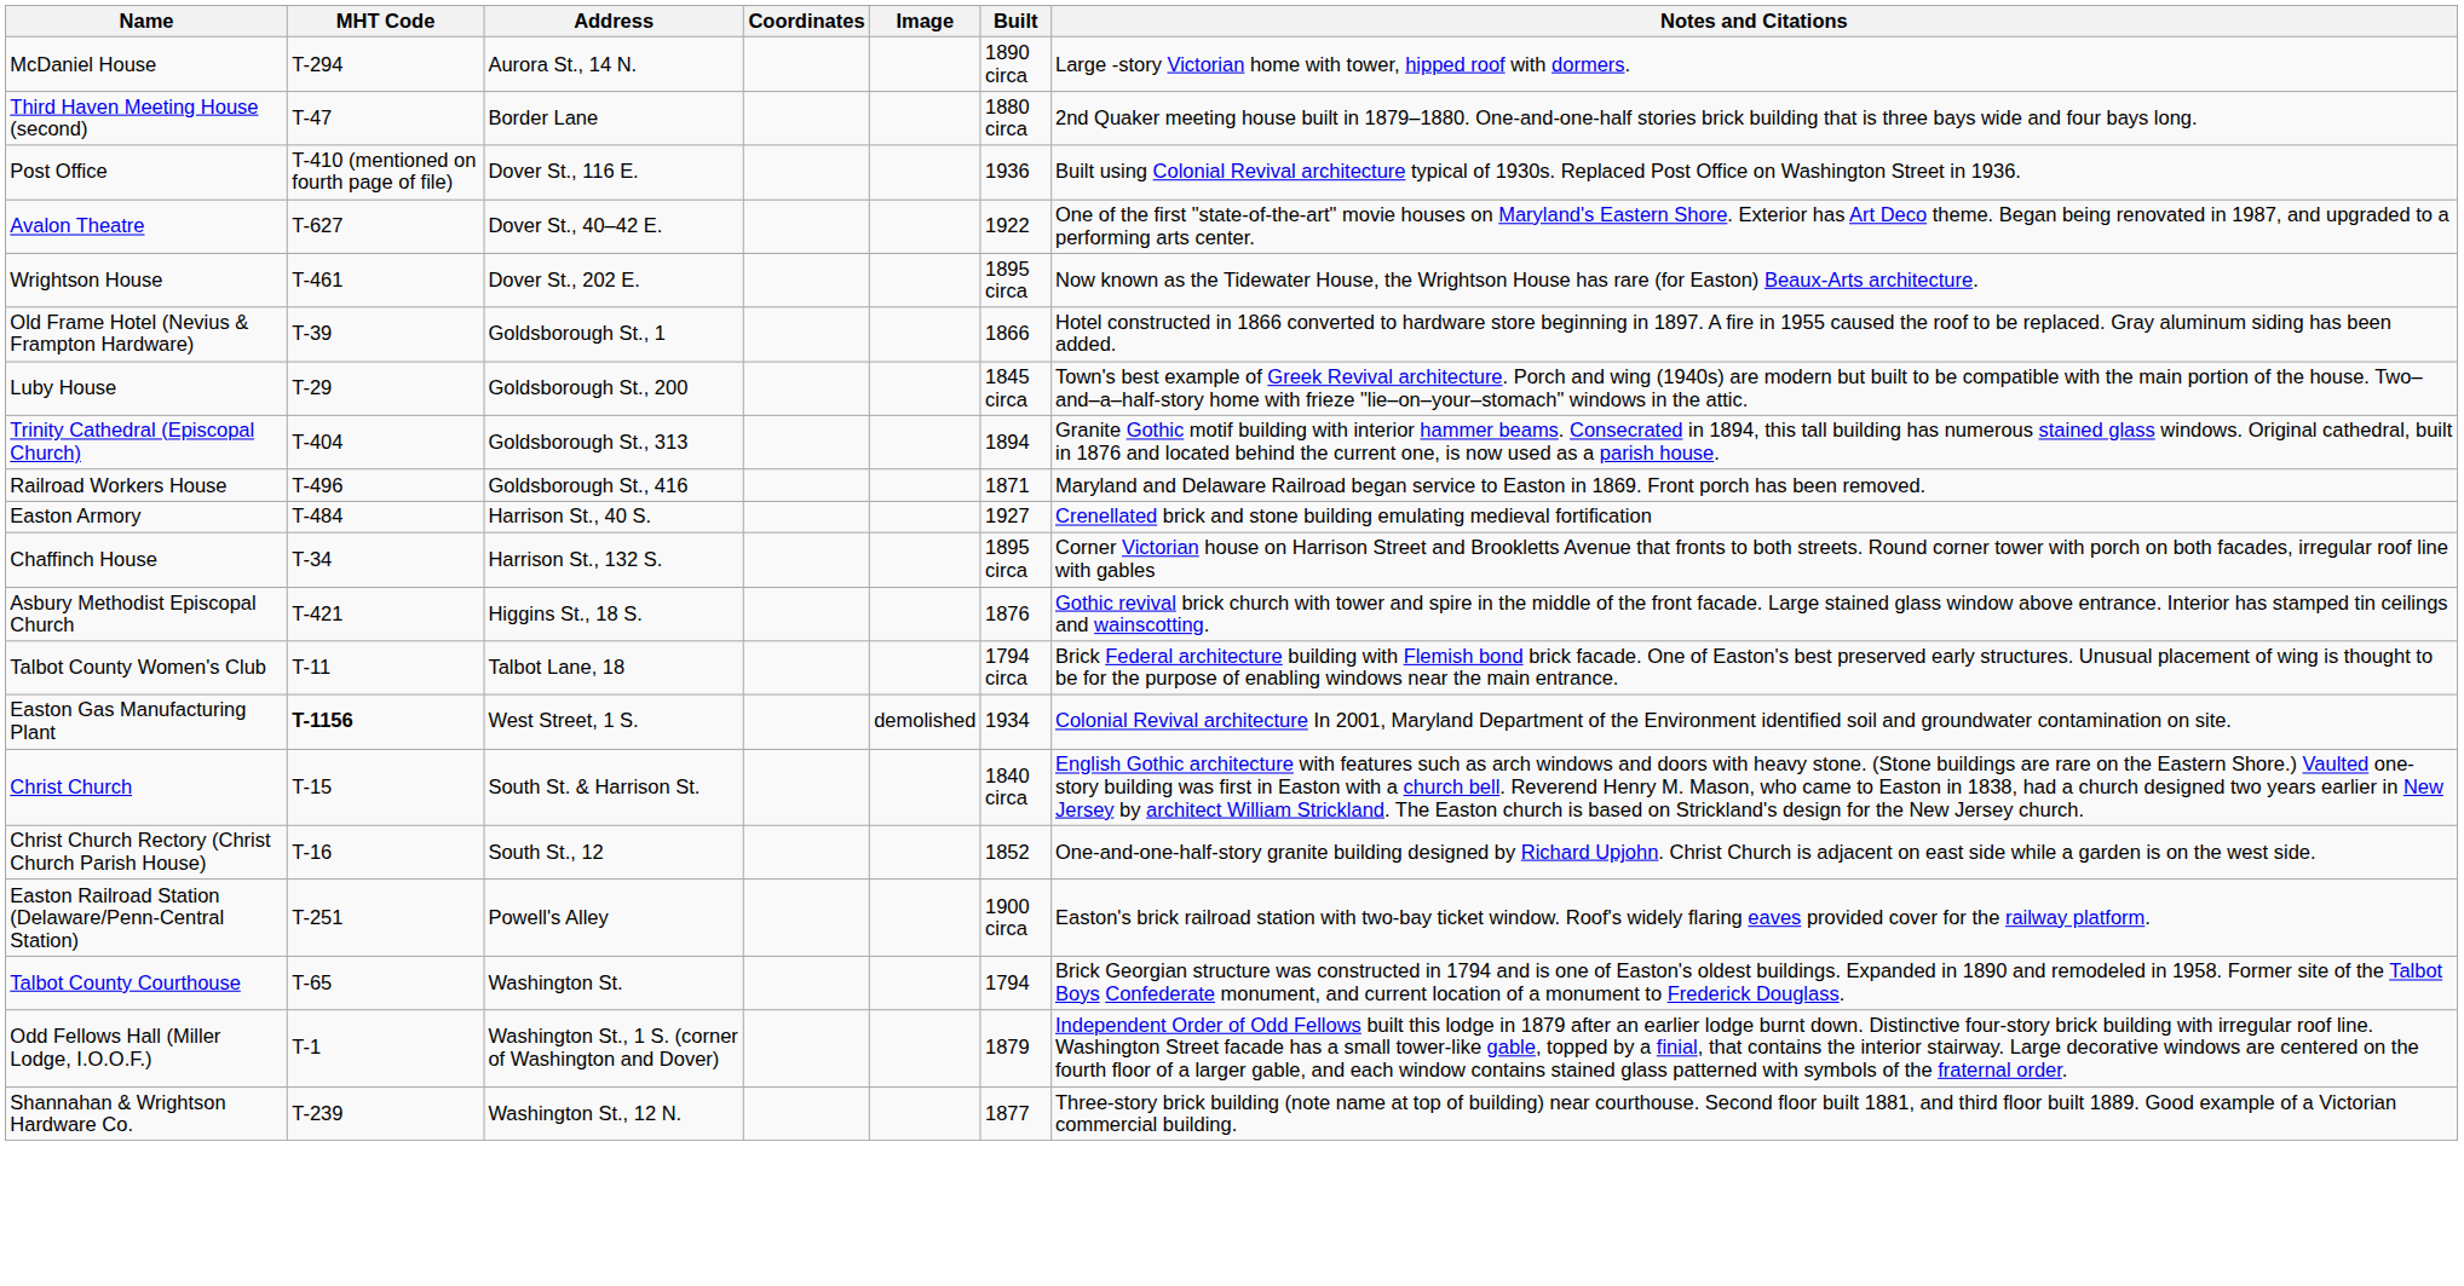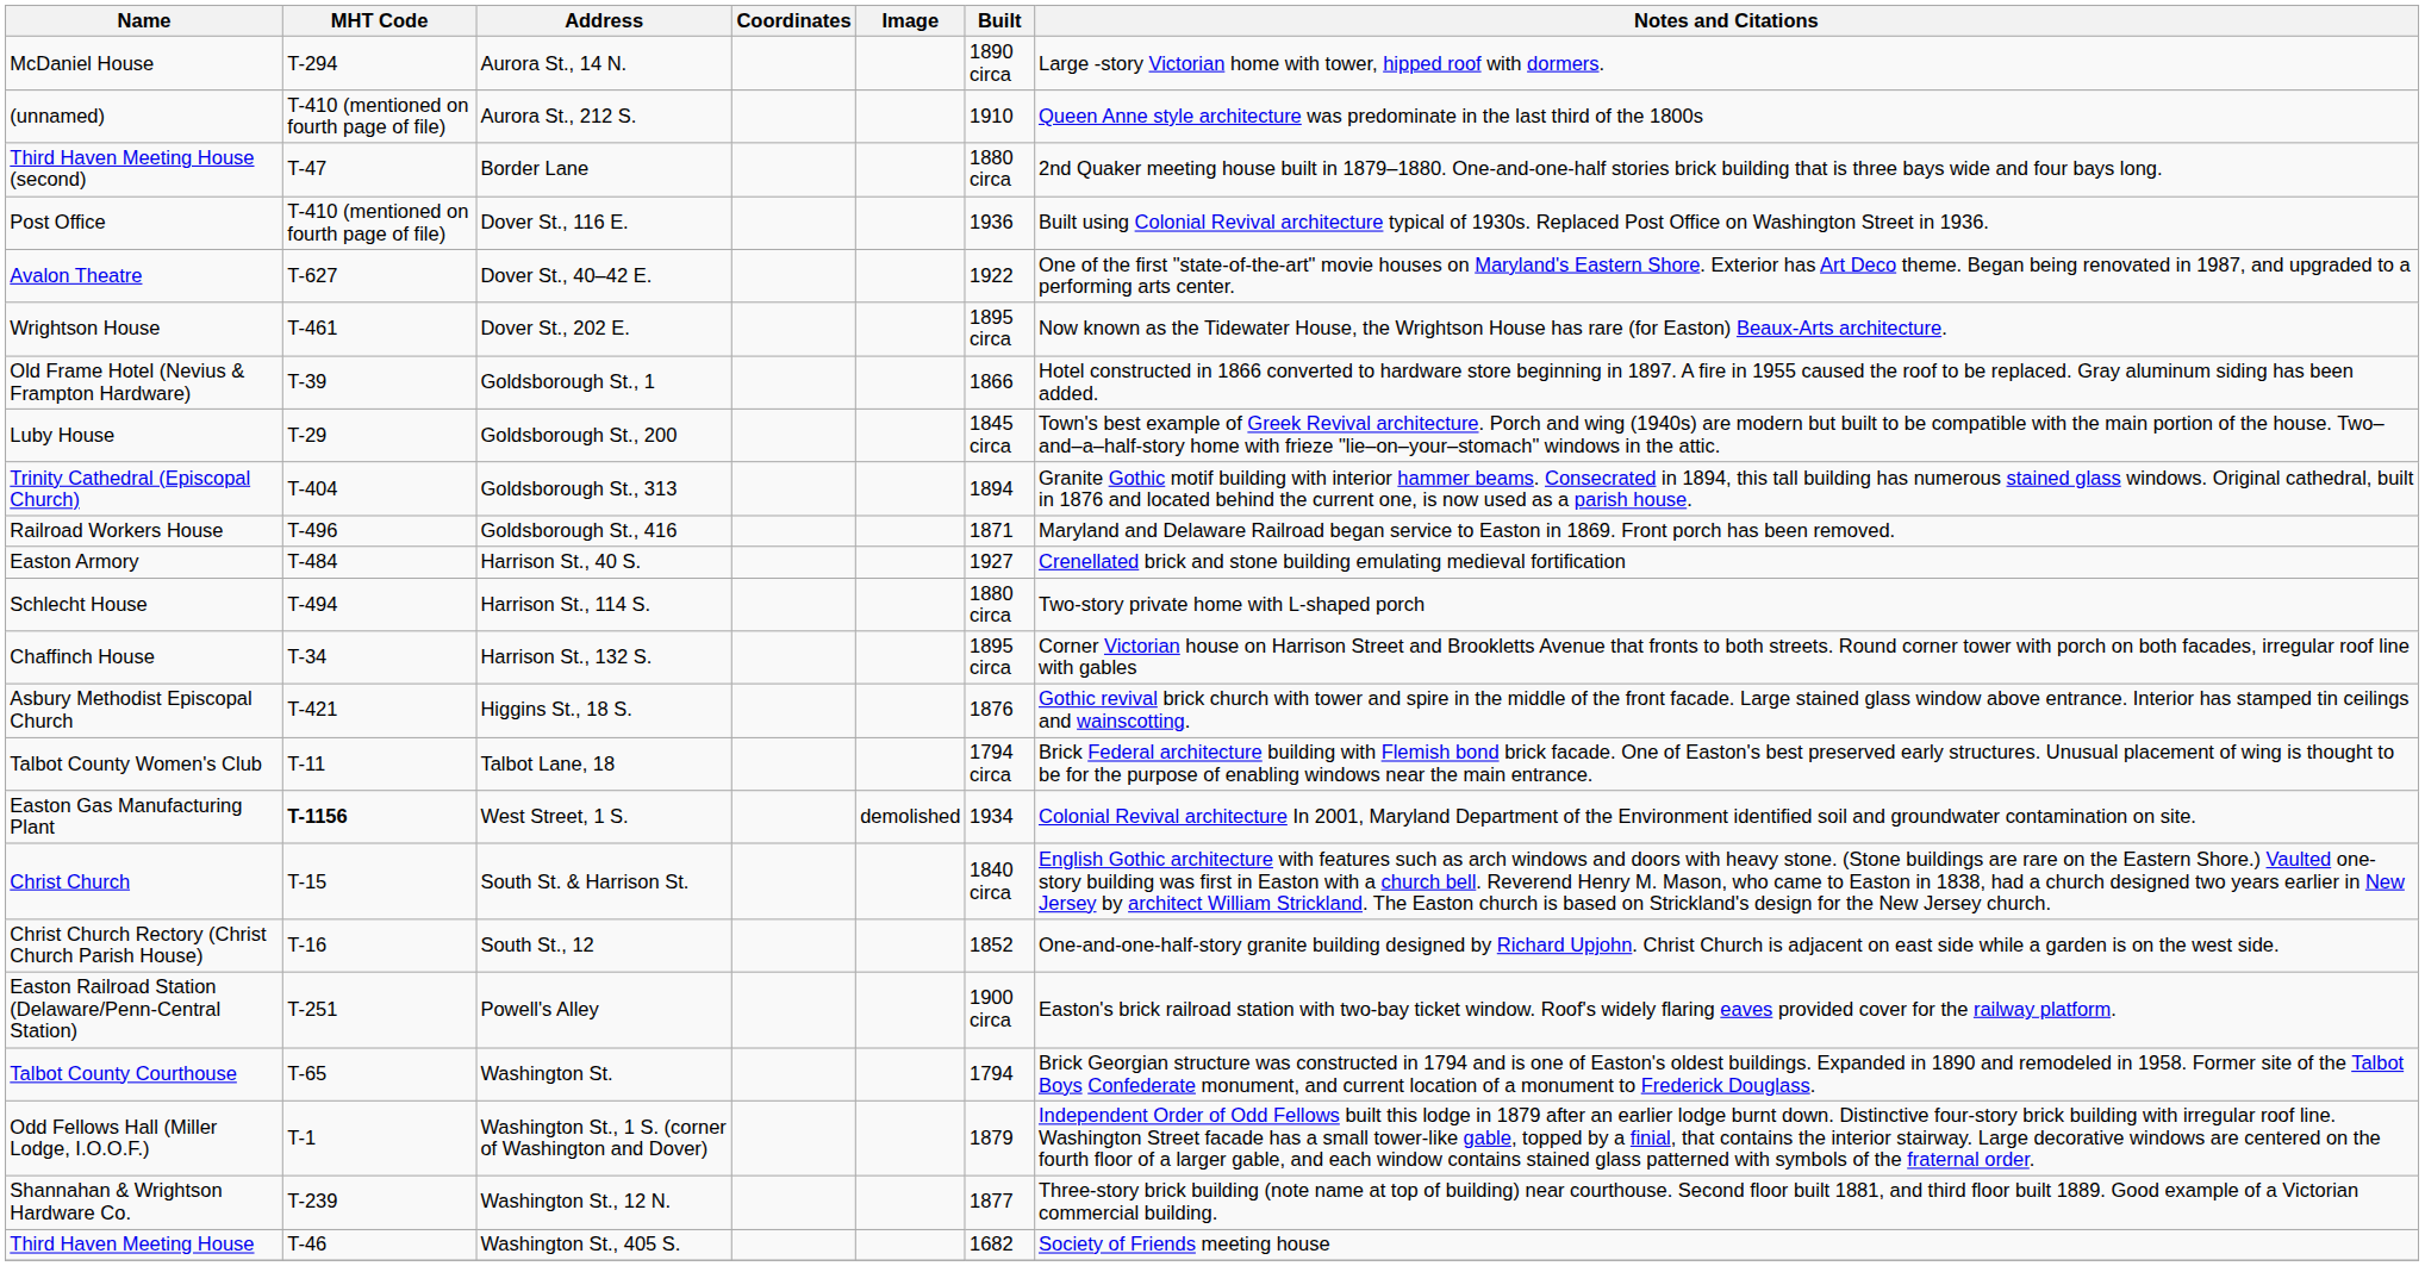+ row: (unnamed) | T-410 (mentioned on fourth page of file) | Aurora St., 212 S. | 1910 | Queen Anne style architecture was predominate in the last third of the 1800s
+ row: Schlecht House | T-494 | Harrison St., 114 S. | 1880 circa | Two-story private home with L-shaped porch
+ row: Third Haven Meeting House | T-46 | Washington St., 405 S. | 1682 | Society of Friends meeting house
